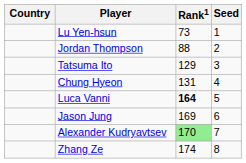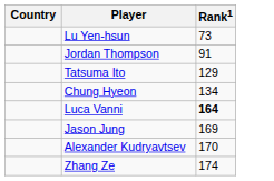- column: Seed | 1 | 2 | 3 | 4 | 5 | 6 | 7 | 8
Jordan Thompson | Rank1: 88 -> 91
Chung Hyeon | Rank1: 131 -> 134
Alexander Kudryavtsev | Rank1: lightgreen background -> no background
